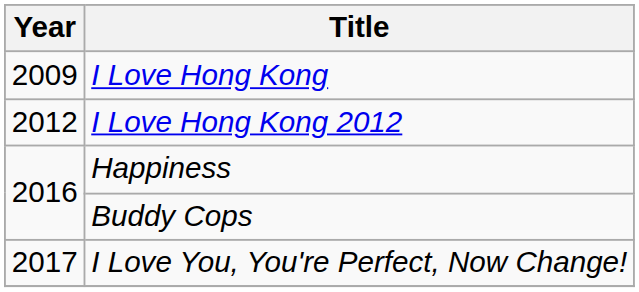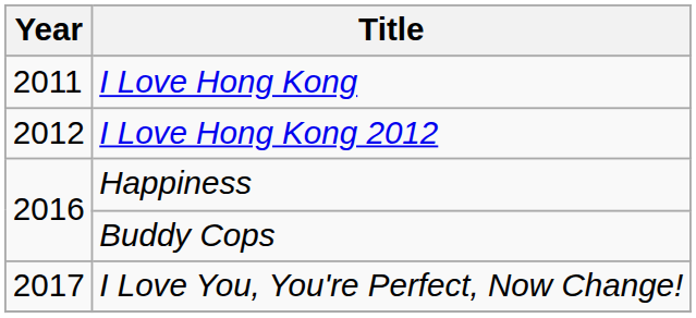I Love Hong Kong | Year: 2009 -> 2011
